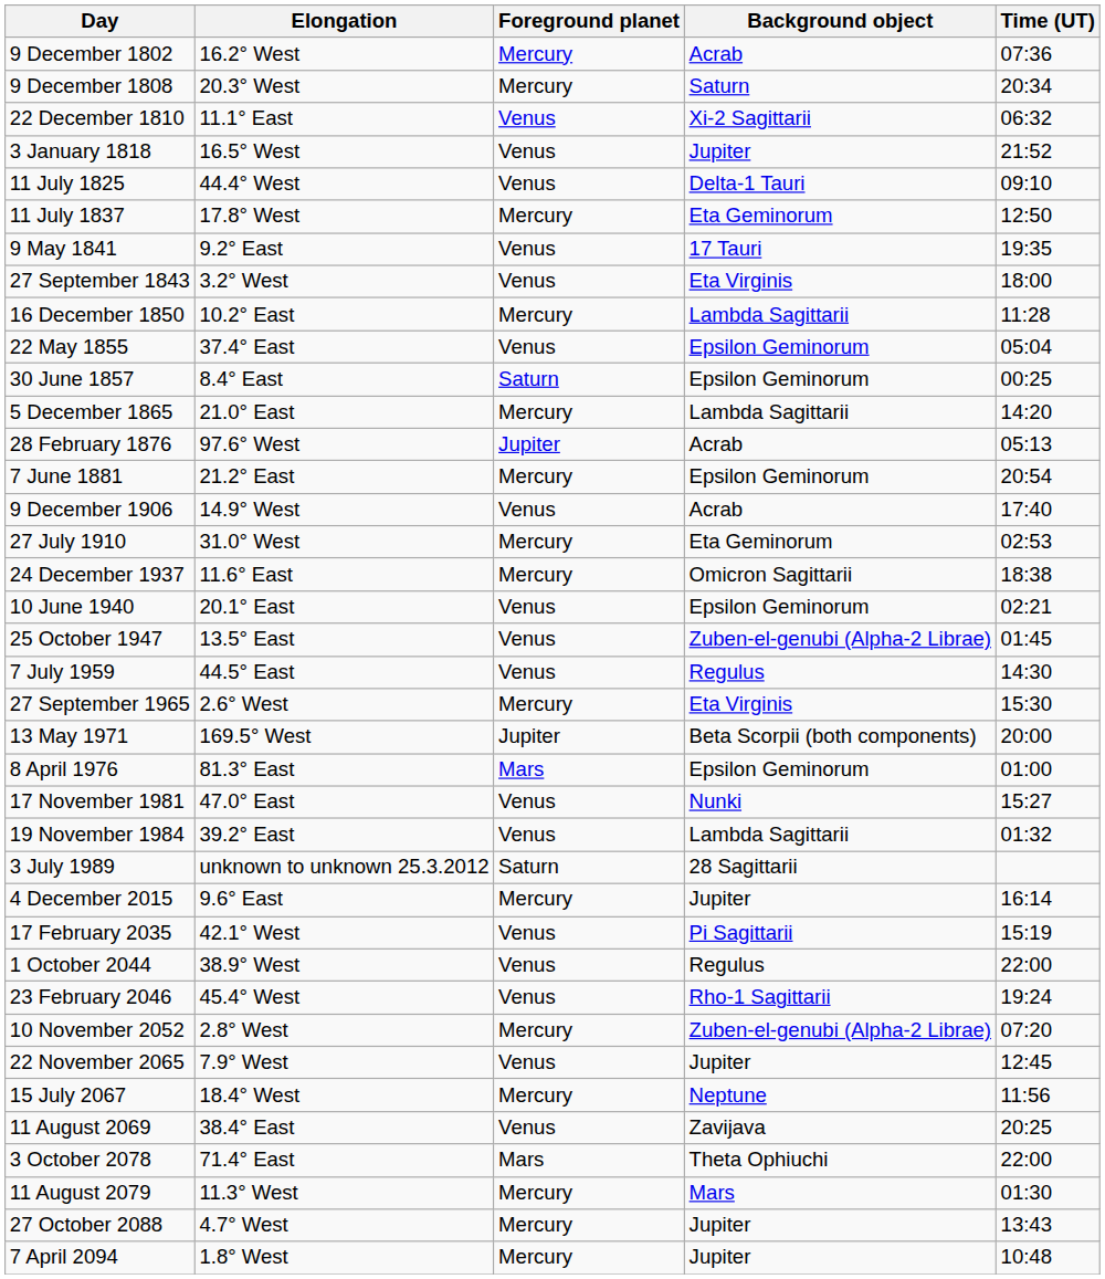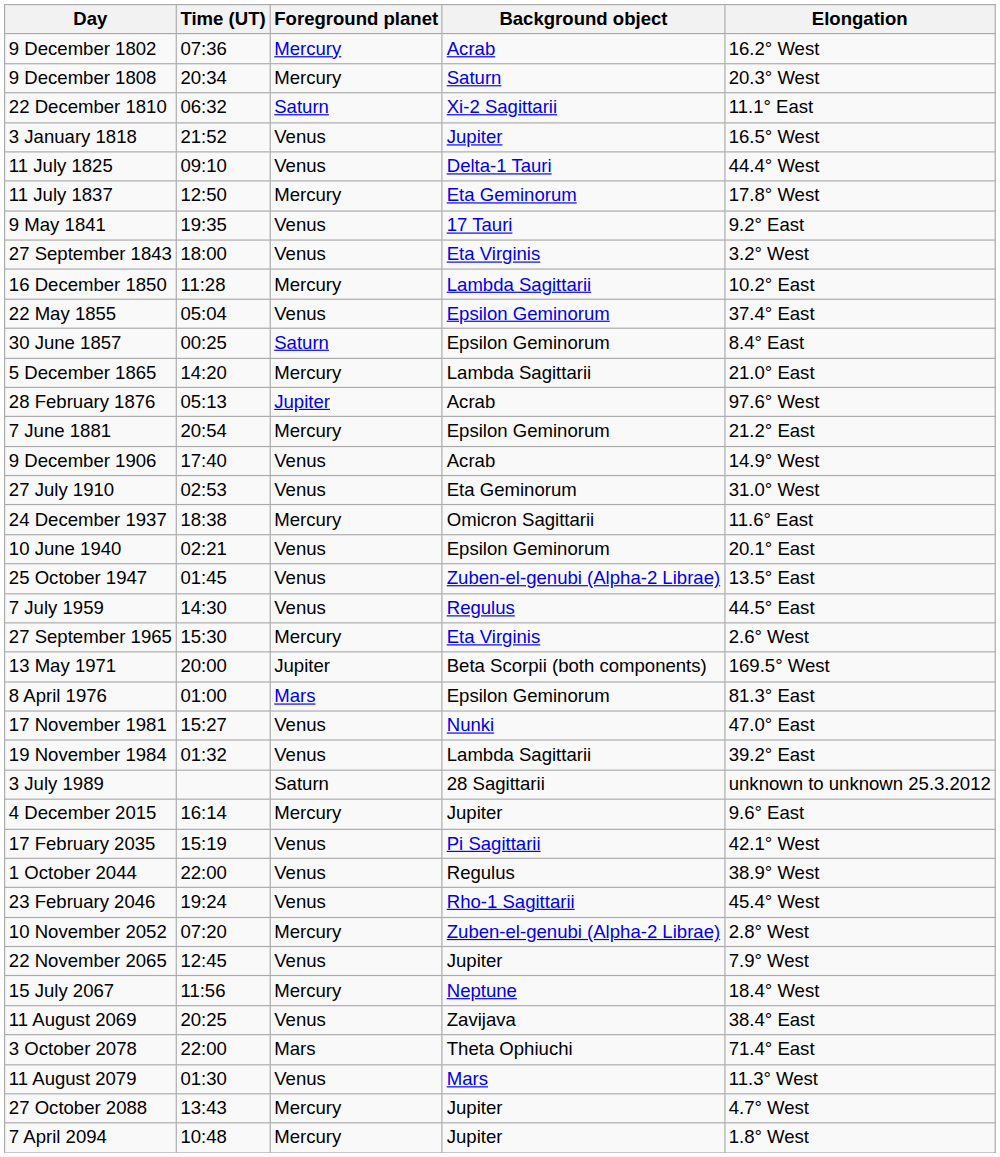columns swapped: Time (UT) <-> Elongation
22 December 1810 | Foreground planet: Venus -> Saturn
27 July 1910 | Foreground planet: Mercury -> Venus
11 August 2079 | Foreground planet: Mercury -> Venus
